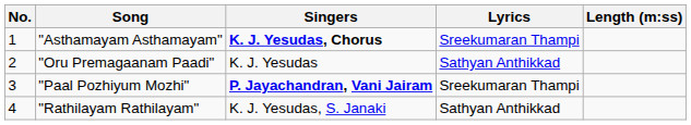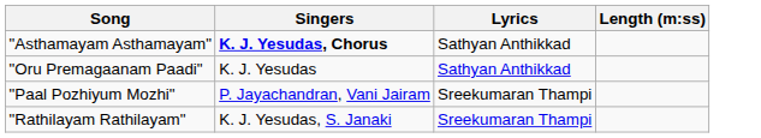- column: No. | 1 | 2 | 3 | 4
"Asthamayam Asthamayam" | Lyrics: Sreekumaran Thampi -> Sathyan Anthikkad
"Paal Pozhiyum Mozhi" | Singers: bold -> normal
"Rathilayam Rathilayam" | Lyrics: Sathyan Anthikkad -> Sreekumaran Thampi
